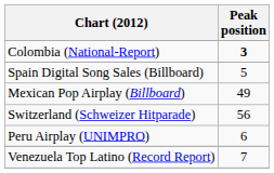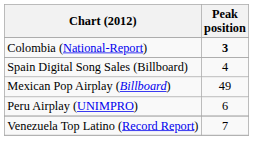Spain Digital Song Sales (Billboard) | Peak position: 5 -> 4
- row: Switzerland (Schweizer Hitparade) | 56
